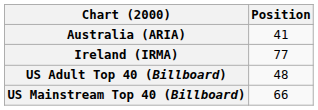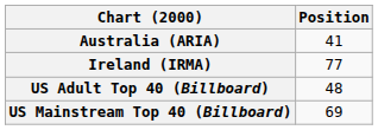US Mainstream Top 40 (Billboard) | Position: 66 -> 69
